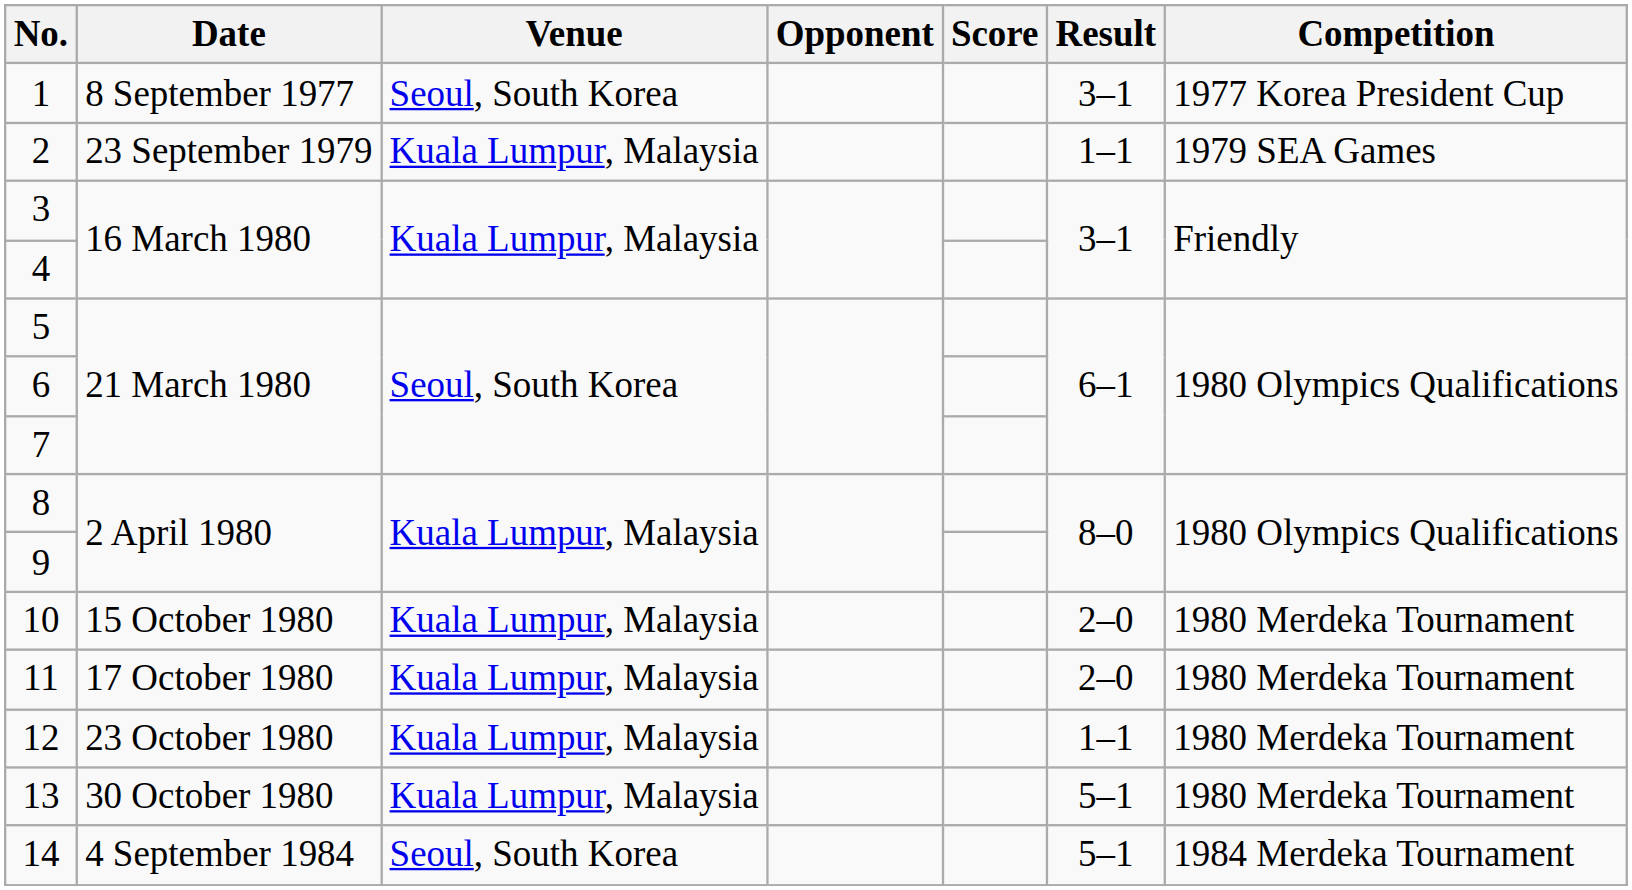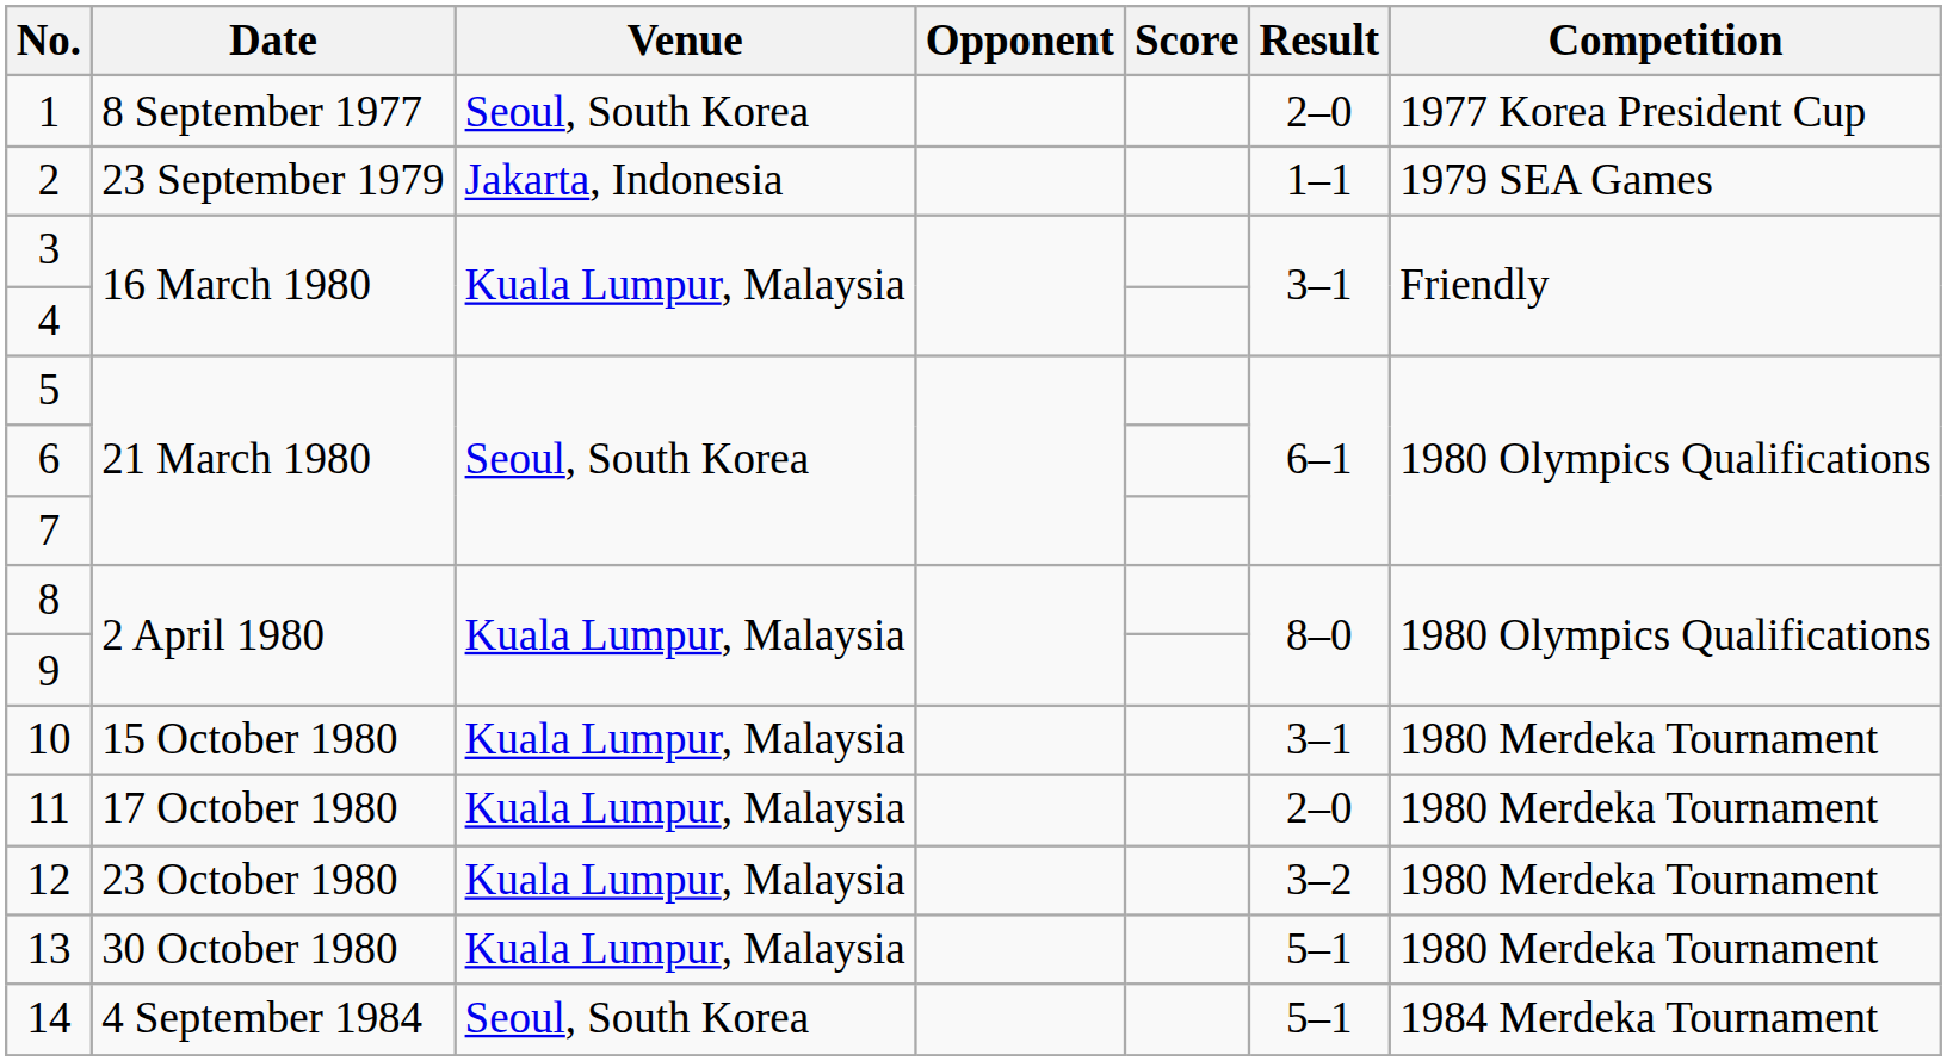1 | Result: 3–1 -> 2–0
2 | Venue: Kuala Lumpur, Malaysia -> Jakarta, Indonesia
10 | Result: 2–0 -> 3–1
12 | Result: 1–1 -> 3–2
